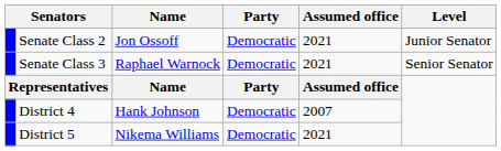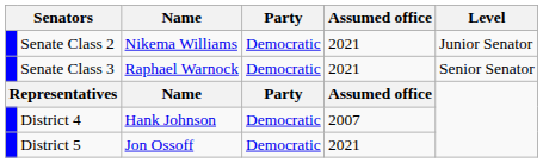Senate Class 2 | Name: Jon Ossoff -> Nikema Williams
District 5 | Name: Nikema Williams -> Jon Ossoff
